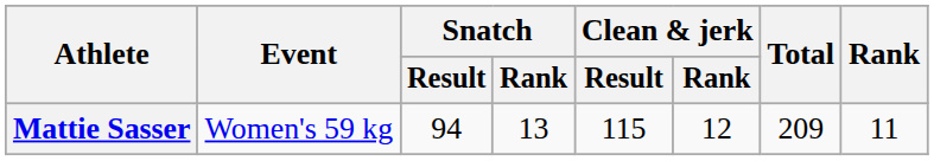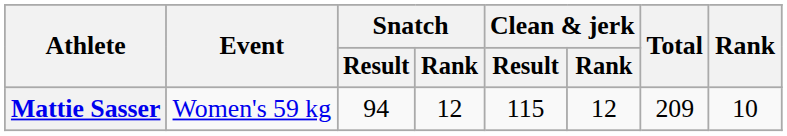Mattie Sasser | Snatch / Rank: 13 -> 12
Mattie Sasser | Rank: 11 -> 10
